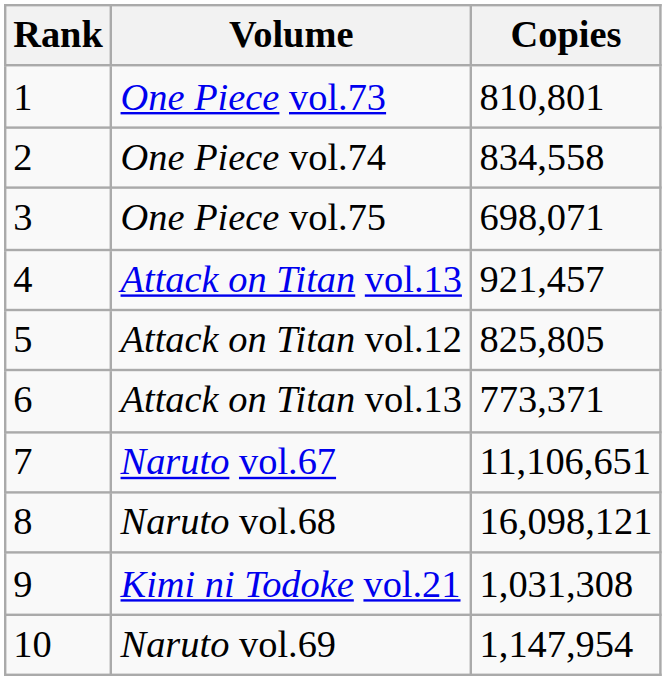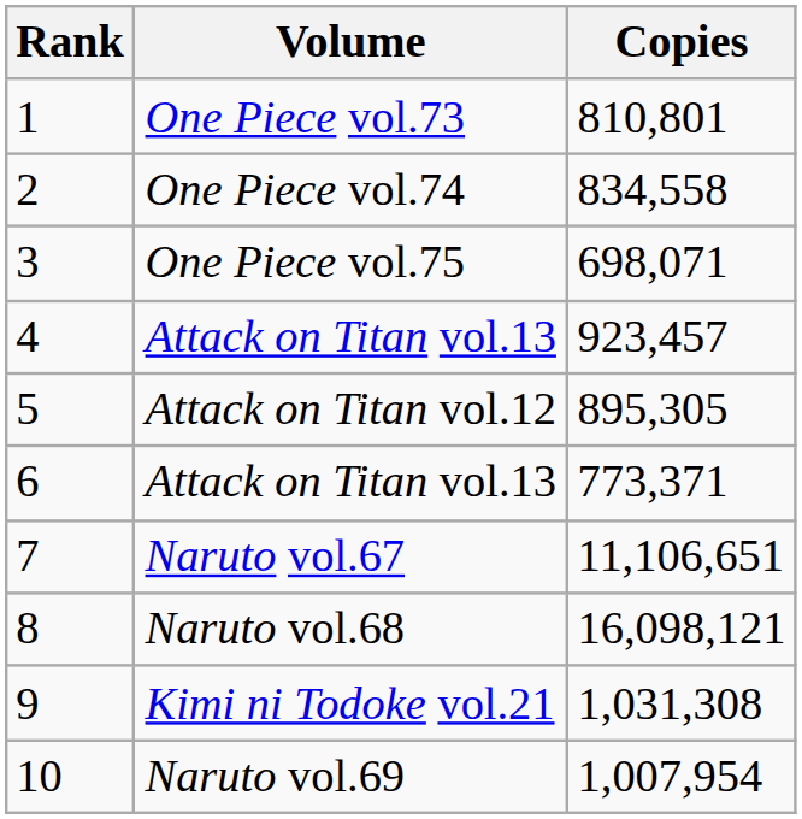4 / Attack on Titan vol.13 | Copies: 921,457 -> 923,457
Attack on Titan vol.12 | Copies: 825,805 -> 895,305
Naruto vol.69 | Copies: 1,147,954 -> 1,007,954
